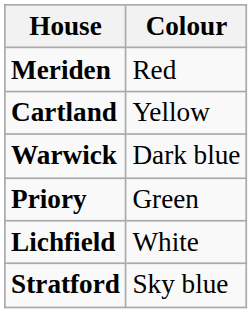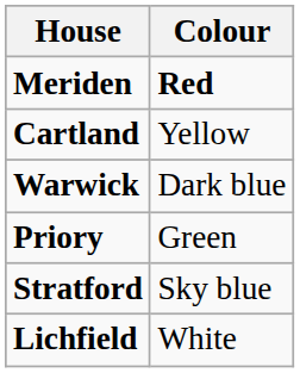Meriden | Colour: normal -> bold
rows swapped: Lichfield <-> Stratford
